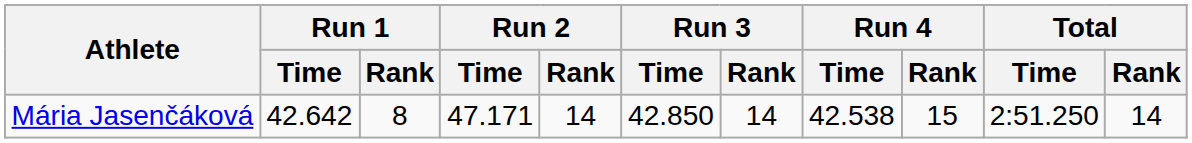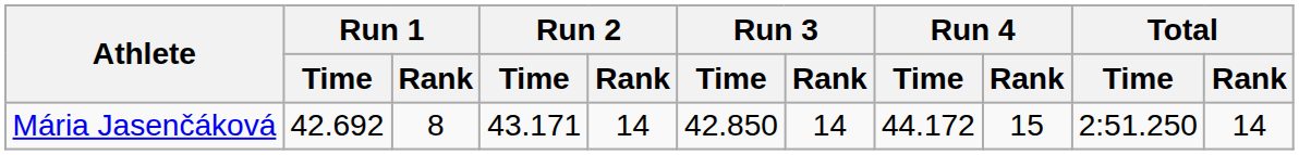Mária Jasenčáková | Run 1 / Time: 42.642 -> 42.692
Mária Jasenčáková | Run 2 / Time: 47.171 -> 43.171
Mária Jasenčáková | Run 4 / Time: 42.538 -> 44.172
